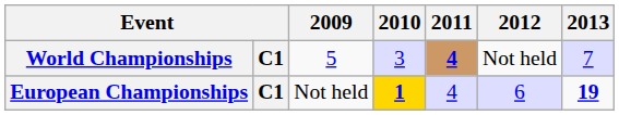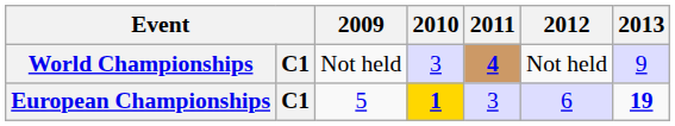World Championships | 2009: 5 -> Not held
World Championships | 2013: 7 -> 9
European Championships | 2009: Not held -> 5
European Championships | 2011: 4 -> 3
